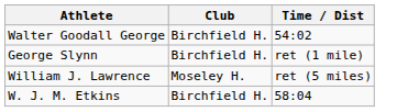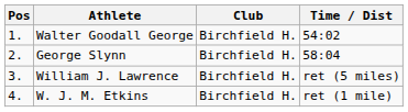+ column: Pos | 1. | 2. | 3. | 4.
George Slynn | Time / Dist: ret (1 mile) -> 58:04
William J. Lawrence | Club: Moseley H. -> Birchfield H.
W. J. M. Etkins | Time / Dist: 58:04 -> ret (1 mile)
